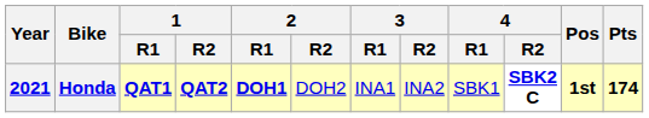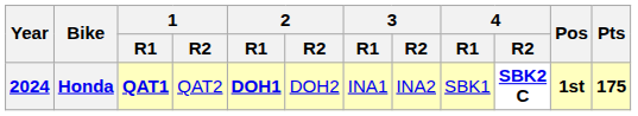Honda | Year: 2021 -> 2024
Honda | 1 / R2: bold -> normal
Honda | Pts: 174 -> 175
